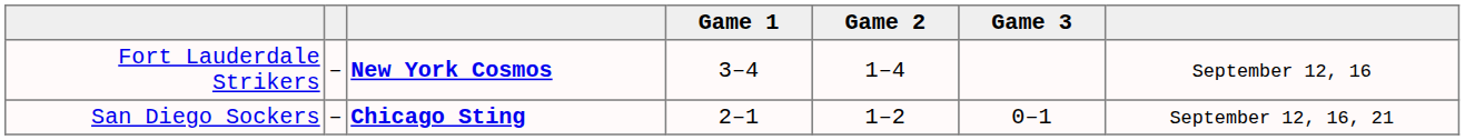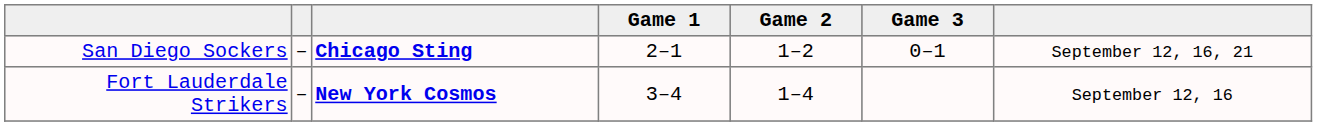rows swapped: Fort Lauderdale Strikers <-> San Diego Sockers
